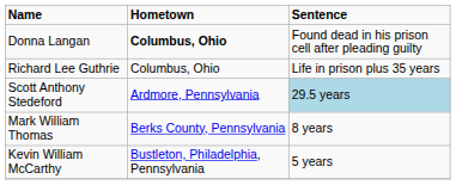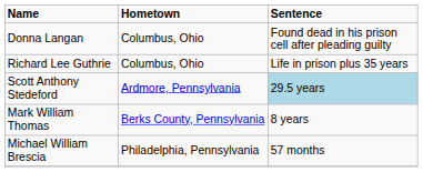Donna Langan | Hometown: bold -> normal
- row: Kevin William McCarthy | Bustleton, Philadelphia, Pennsylvania | 5 years
+ row: Michael William Brescia | Philadelphia, Pennsylvania | 57 months
